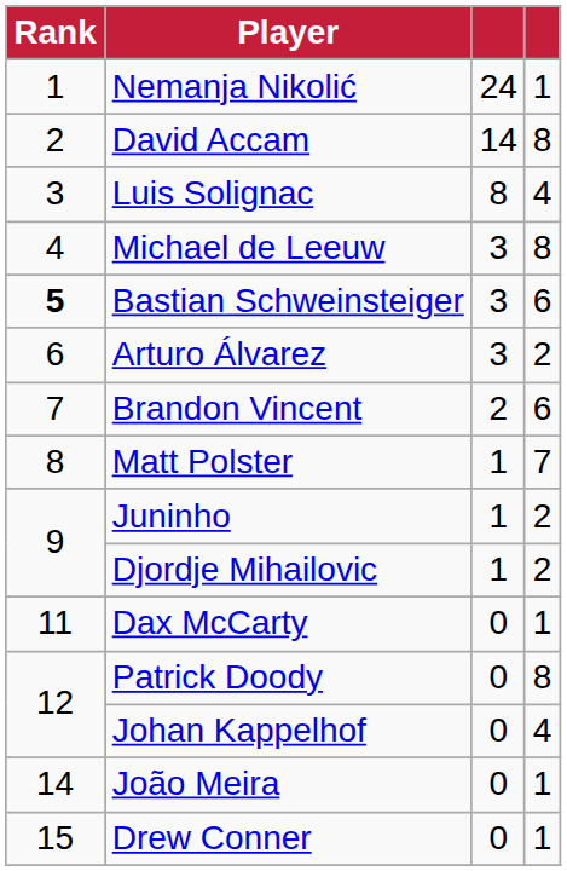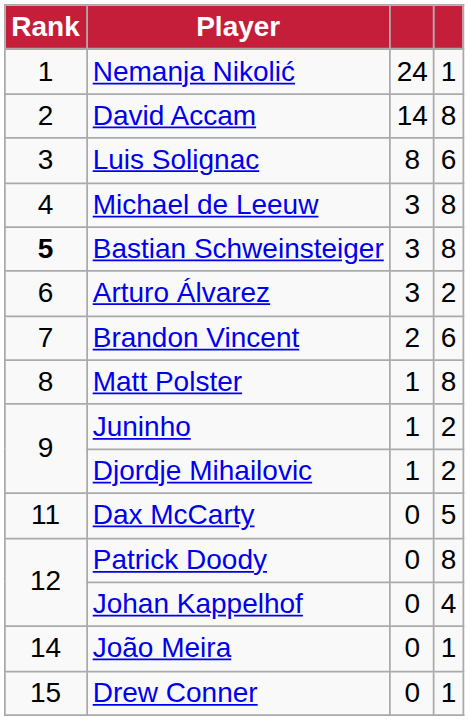Luis Solignac | column 4: 4 -> 6
Bastian Schweinsteiger | column 4: 6 -> 8
Matt Polster | column 4: 7 -> 8
Dax McCarty | column 4: 1 -> 5
